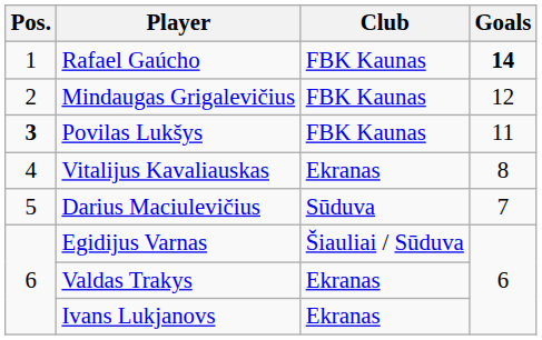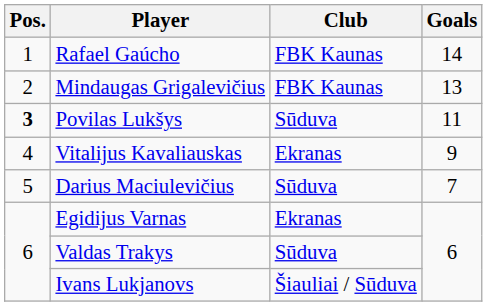Rafael Gaúcho | Goals: bold -> normal
Mindaugas Grigalevičius | Goals: 12 -> 13
Povilas Lukšys | Club: FBK Kaunas -> Sūduva
Vitalijus Kavaliauskas | Goals: 8 -> 9
Egidijus Varnas | Club: Šiauliai / Sūduva -> Ekranas
Valdas Trakys | Club: Ekranas -> Sūduva
Ivans Lukjanovs | Club: Ekranas -> Šiauliai / Sūduva
